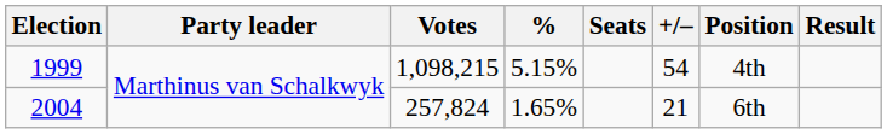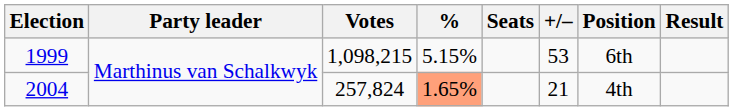1999 | +/–: 54 -> 53
1999 | Position: 4th -> 6th
2004 | %: no background -> lightsalmon background
2004 | Position: 6th -> 4th
